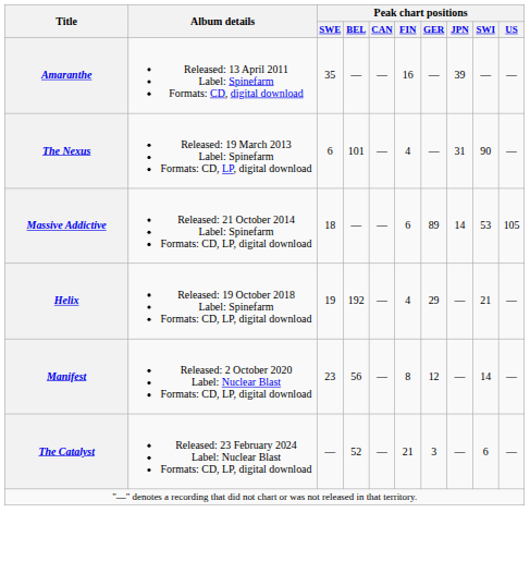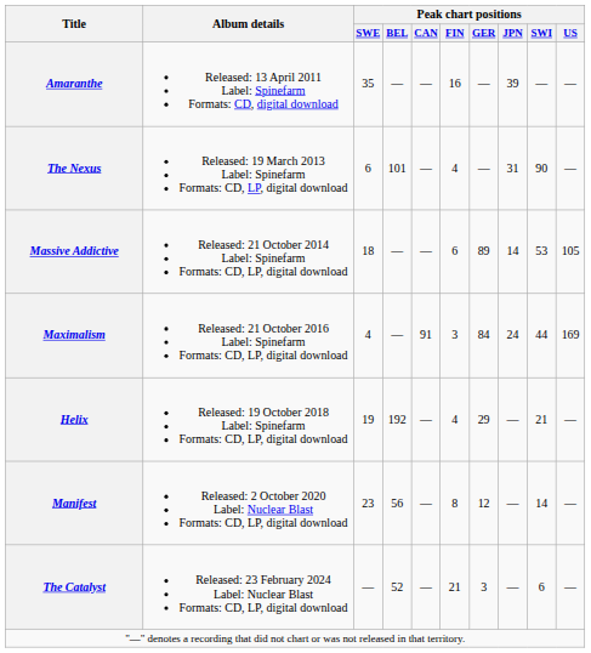+ row: Maximalism | Released: 21 October 2016 Label: Spinefarm Formats: CD, LP, digital download | 4 | — | 91 | 3 | 84 | 24 | 44 | 169
